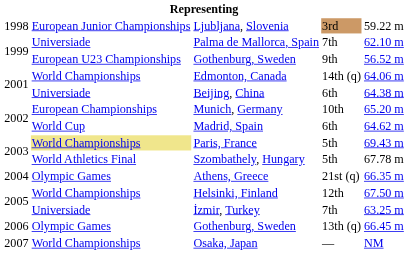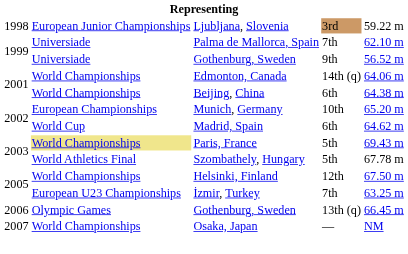Gothenburg, Sweden / 9th | column 2: European U23 Championships -> Universiade
Beijing, China | column 2: Universiade -> World Championships
- row: 2004 | Olympic Games | Athens, Greece | 21st (q) | 66.35 m
İzmir, Turkey | column 2: Universiade -> European U23 Championships
